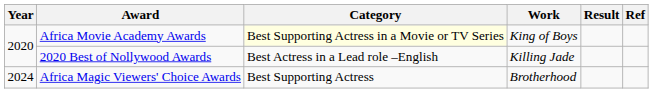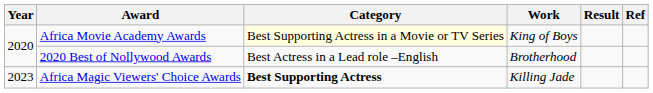2020 Best of Nollywood Awards | Work: Killing Jade -> Brotherhood
Africa Magic Viewers' Choice Awards | Year: 2024 -> 2023
Africa Magic Viewers' Choice Awards | Category: normal -> bold
Africa Magic Viewers' Choice Awards | Work: Brotherhood -> Killing Jade
